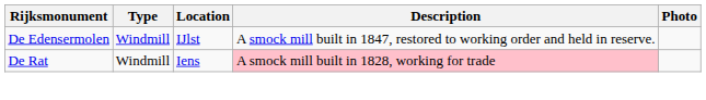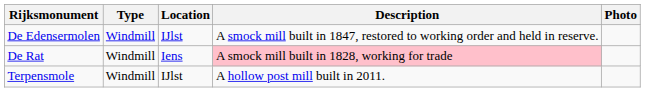+ row: Terpensmole | Windmill | IJlst | A hollow post mill built in 2011.
